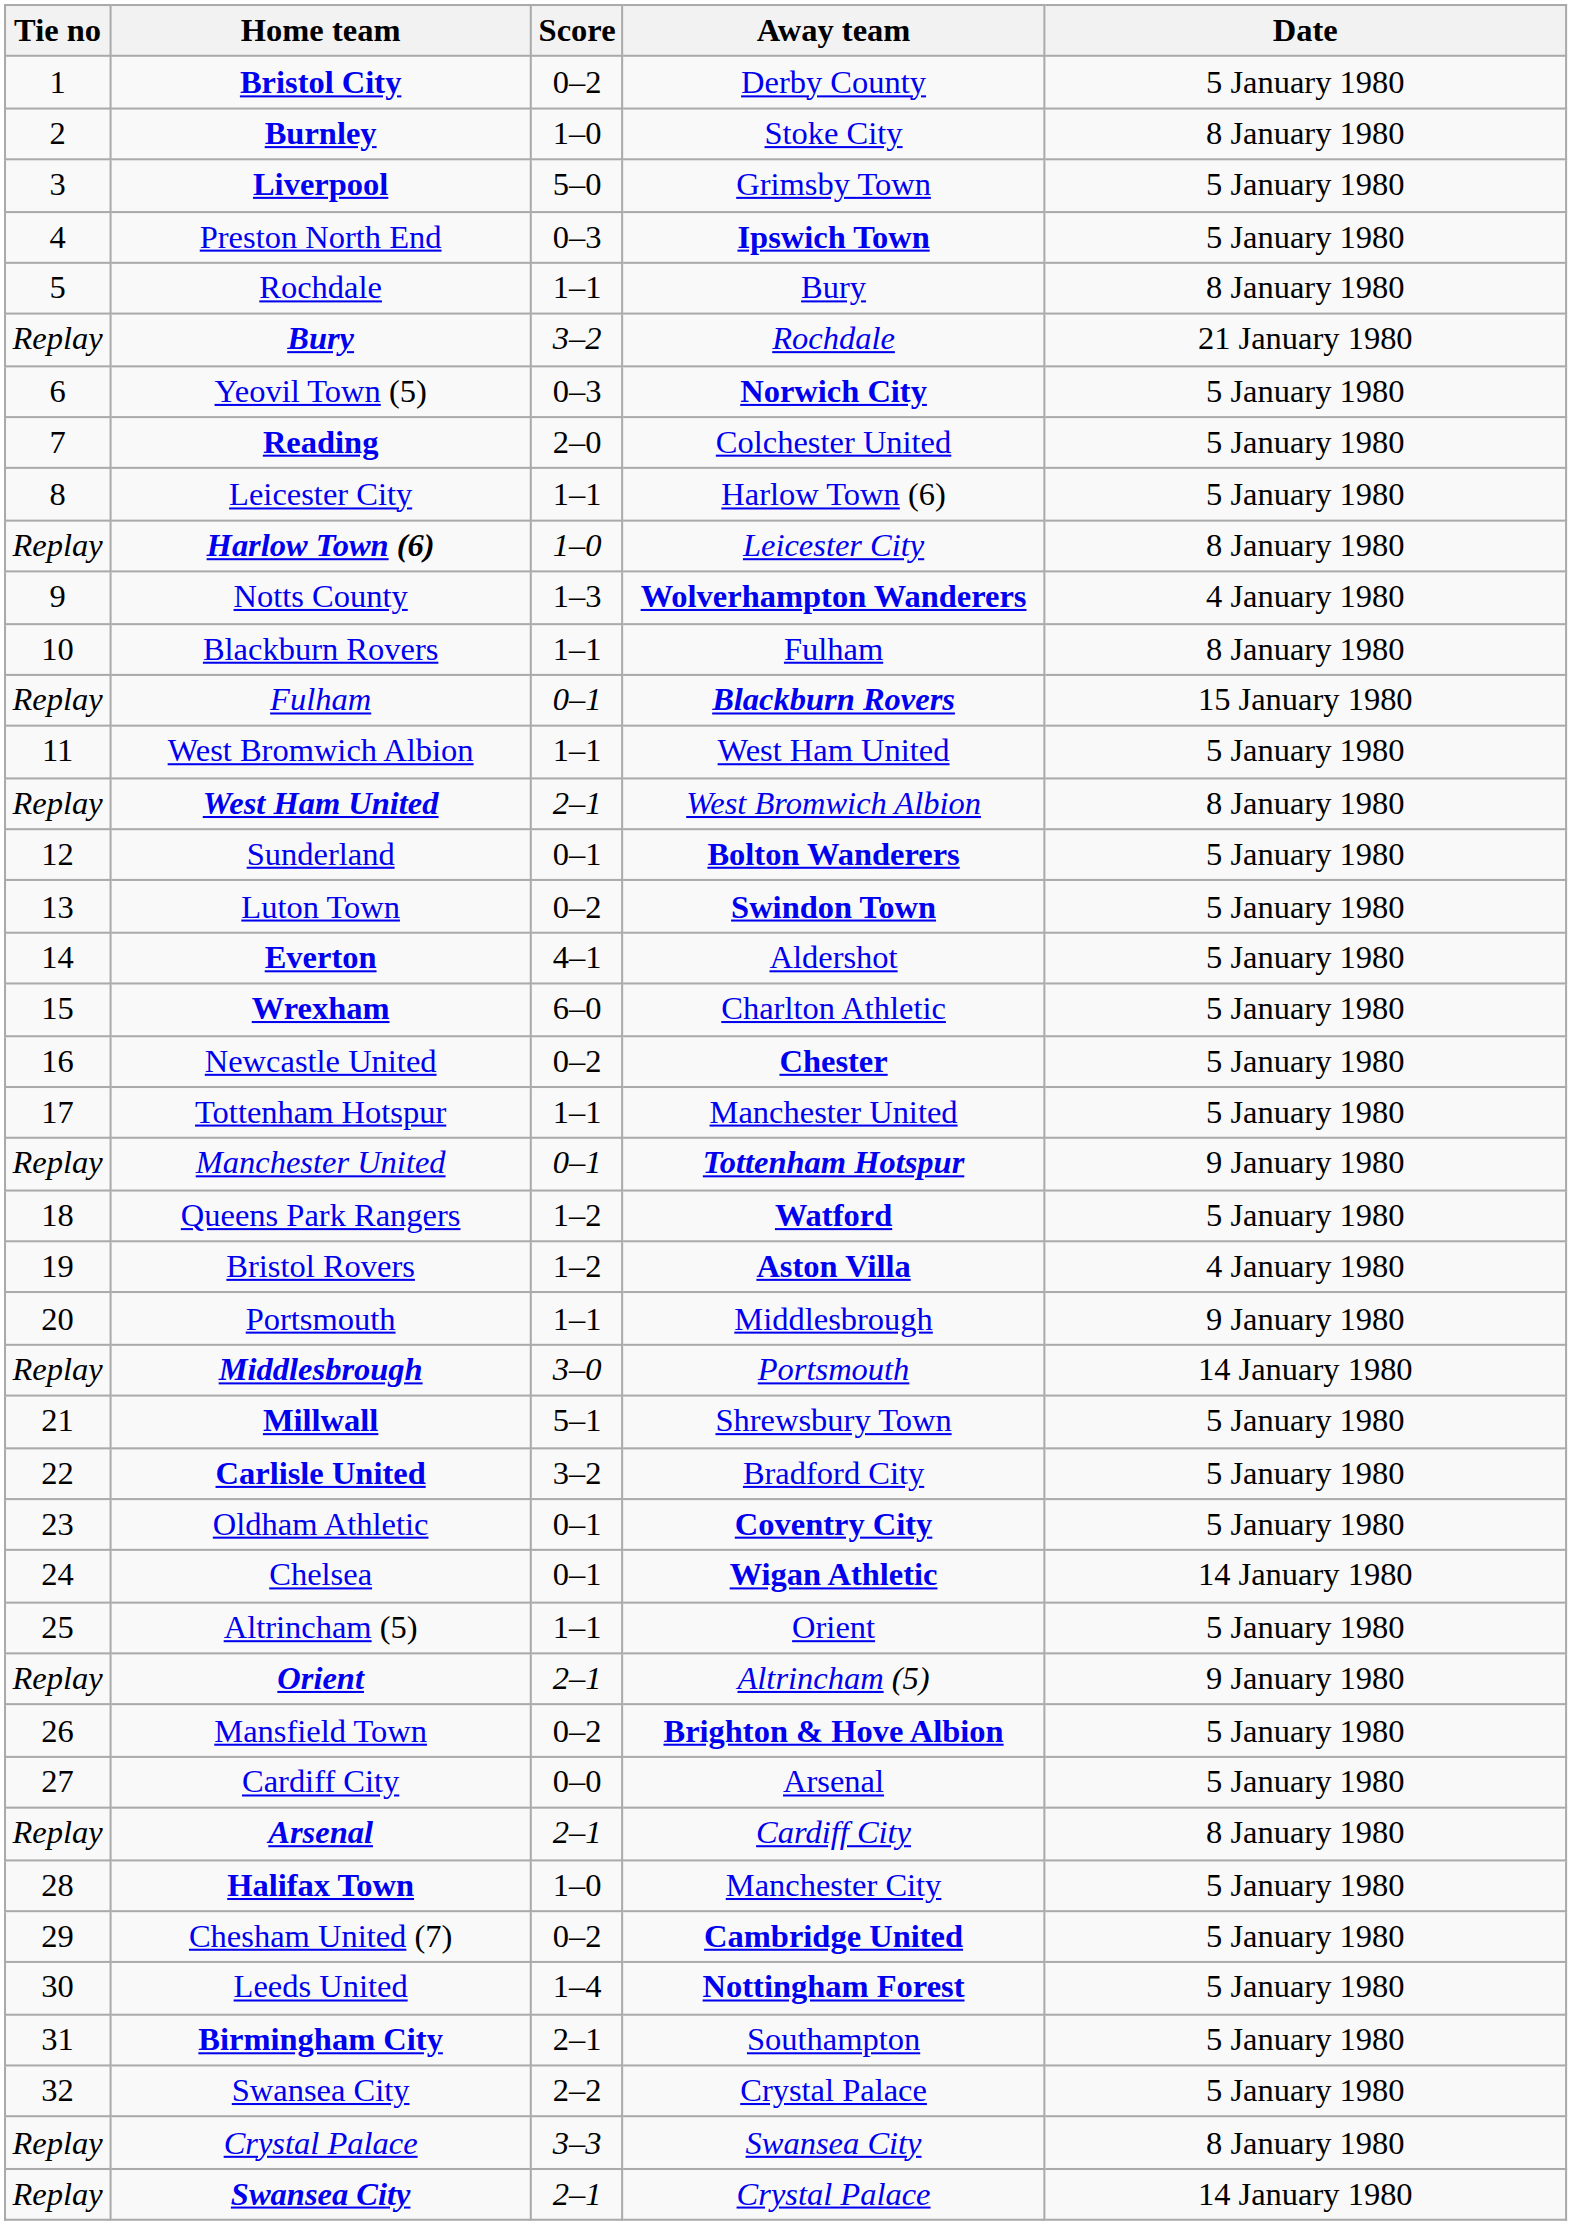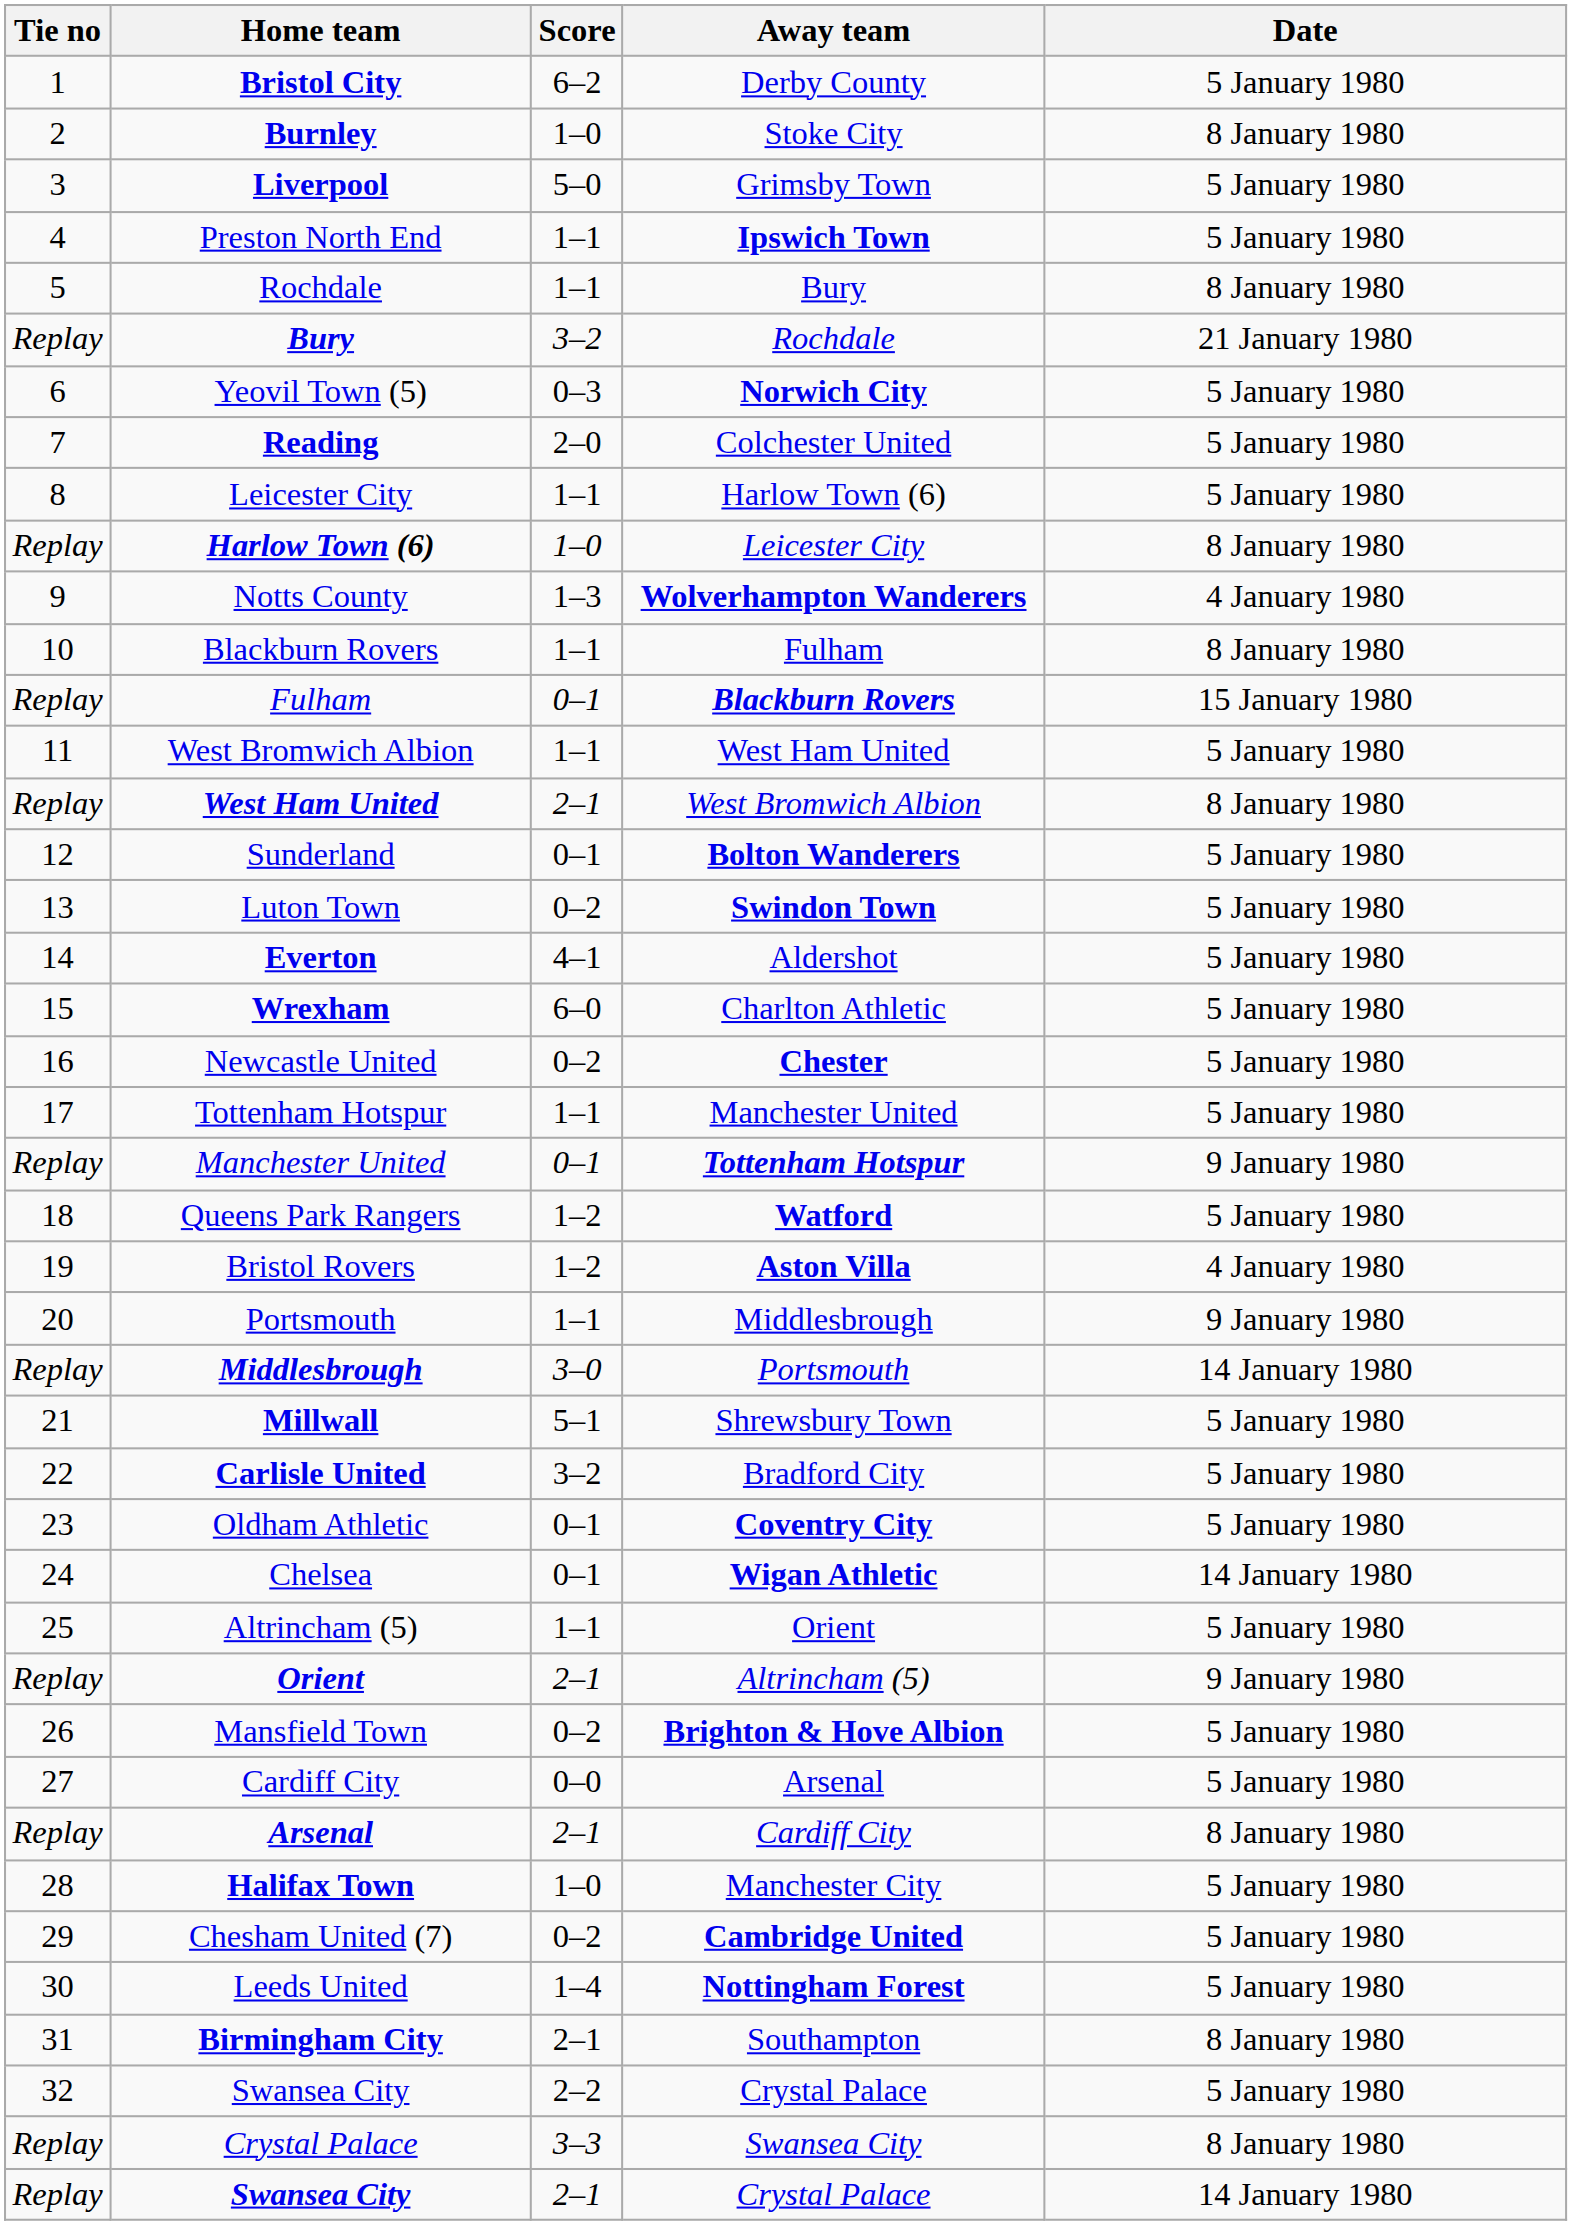Bristol City | Score: 0–2 -> 6–2
Preston North End | Score: 0–3 -> 1–1
Birmingham City | Date: 5 January 1980 -> 8 January 1980
